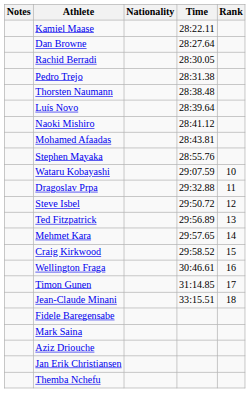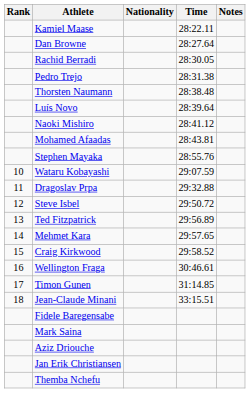columns swapped: Rank <-> Notes
